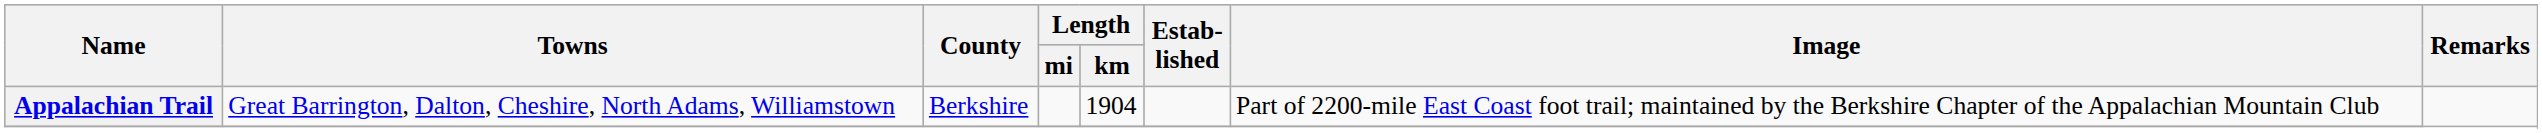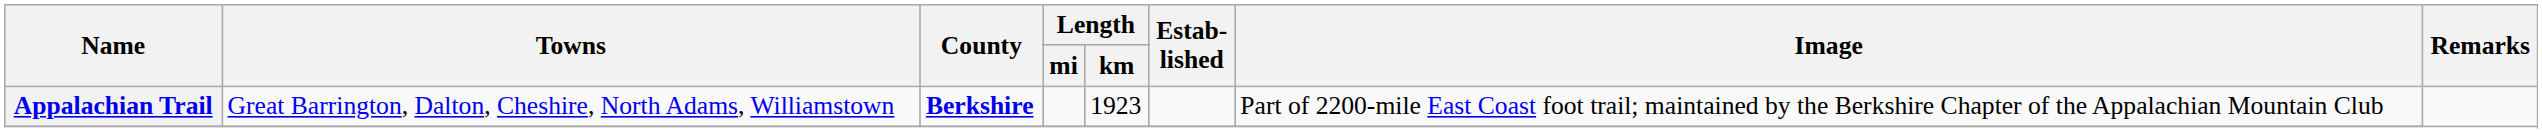Appalachian Trail | County: normal -> bold
Appalachian Trail | Length / km: 1904 -> 1923
